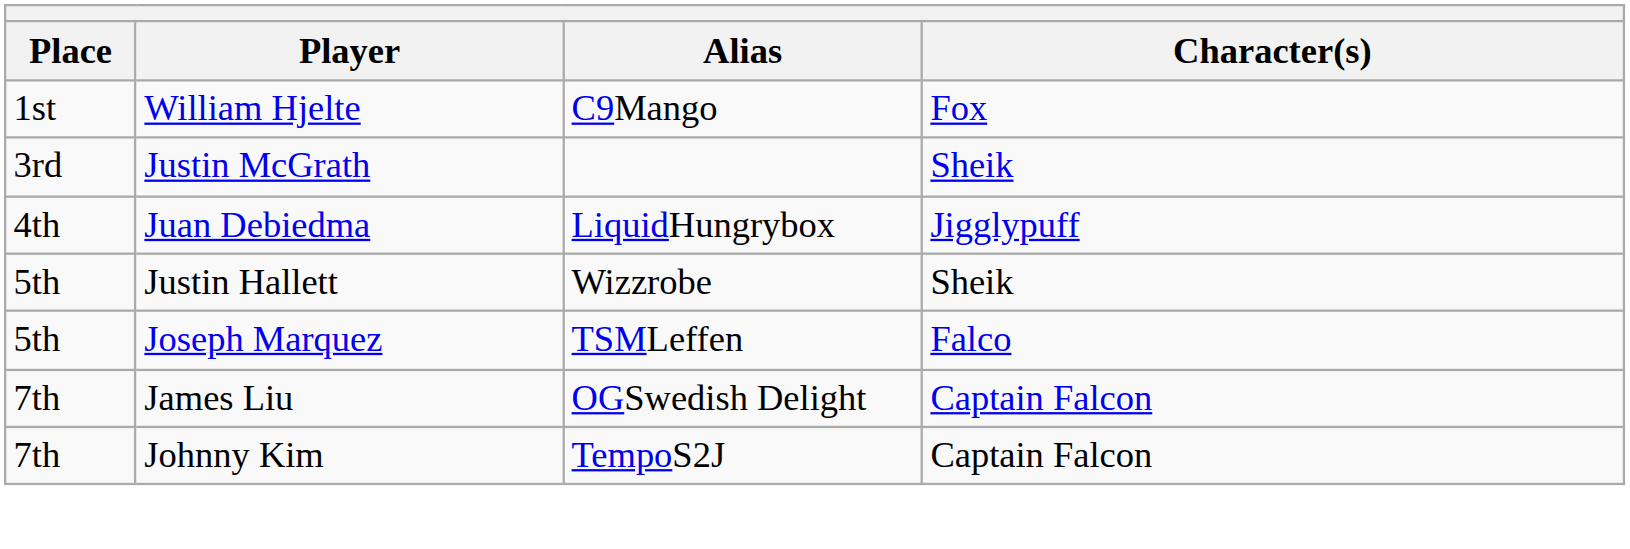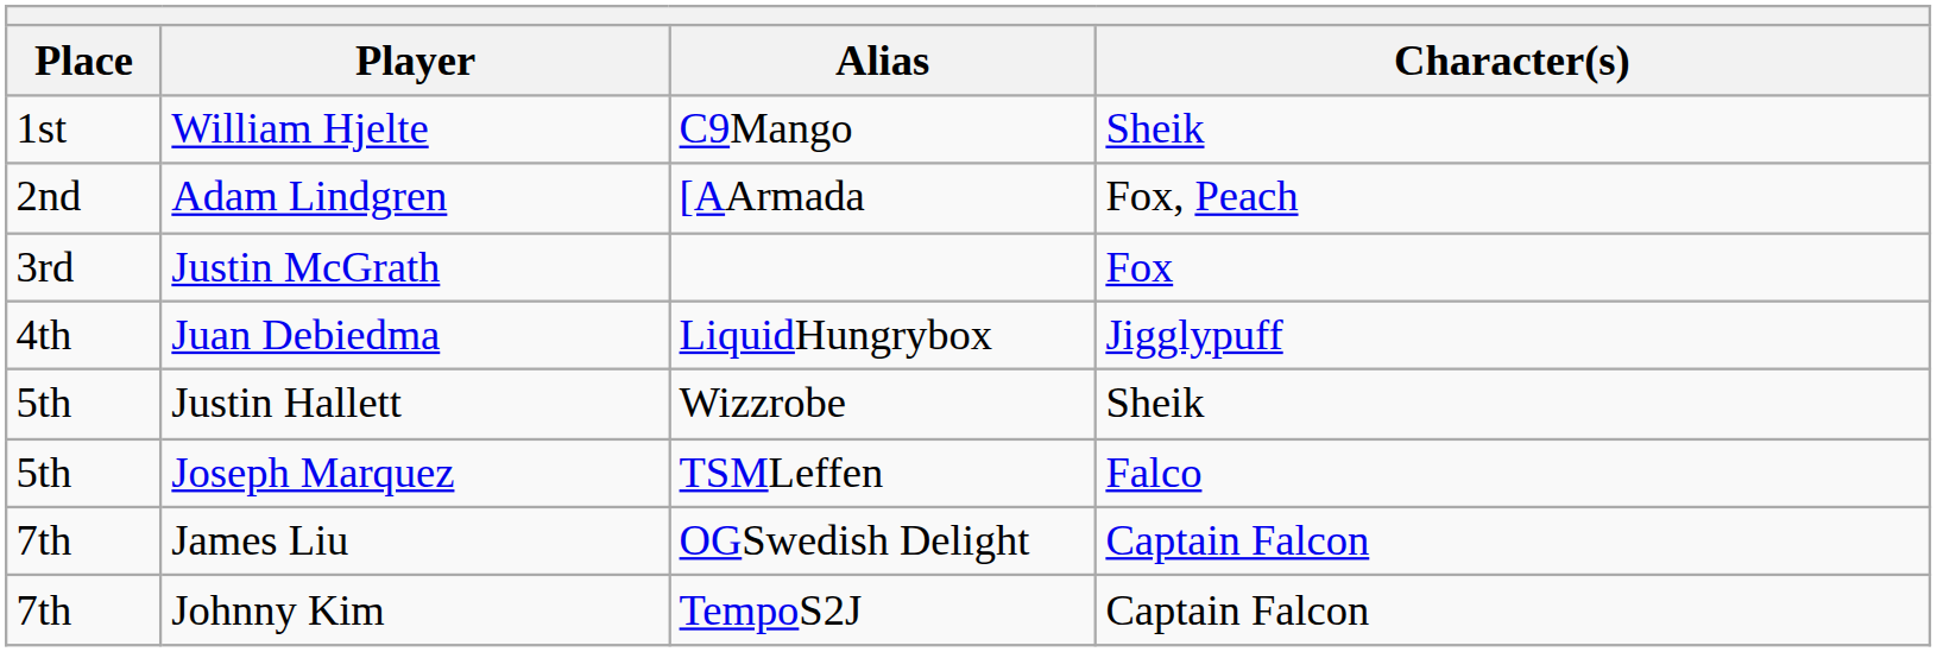William Hjelte | Character(s): Fox -> Sheik
+ row: 2nd | Adam Lindgren | [AArmada | Fox, Peach
Justin McGrath | Character(s): Sheik -> Fox
